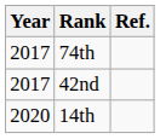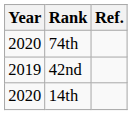74th | Year: 2017 -> 2020
42nd | Year: 2017 -> 2019
